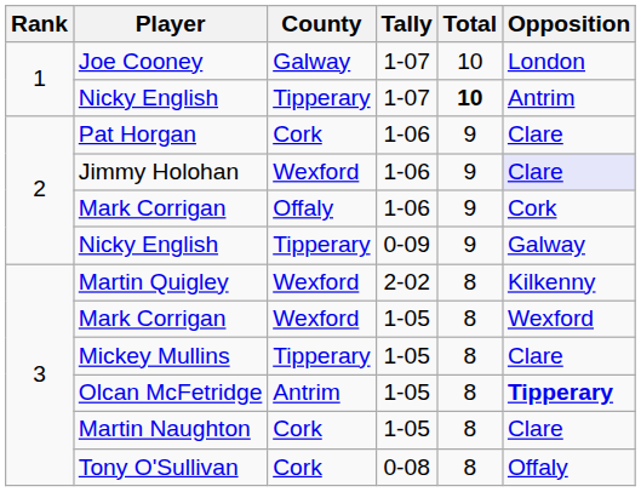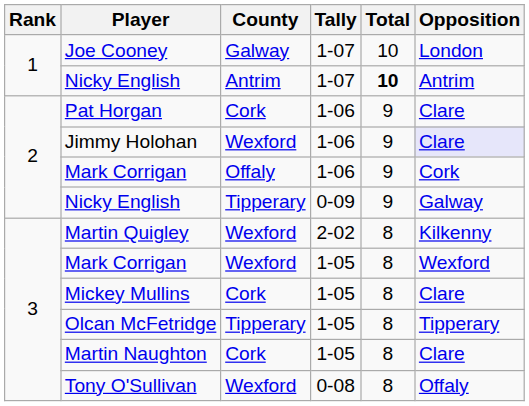Nicky English / 1-07 | County: Tipperary -> Antrim
Mickey Mullins | County: Tipperary -> Cork
Olcan McFetridge | County: Antrim -> Tipperary
Olcan McFetridge | Opposition: bold -> normal
Tony O'Sullivan | County: Cork -> Wexford
